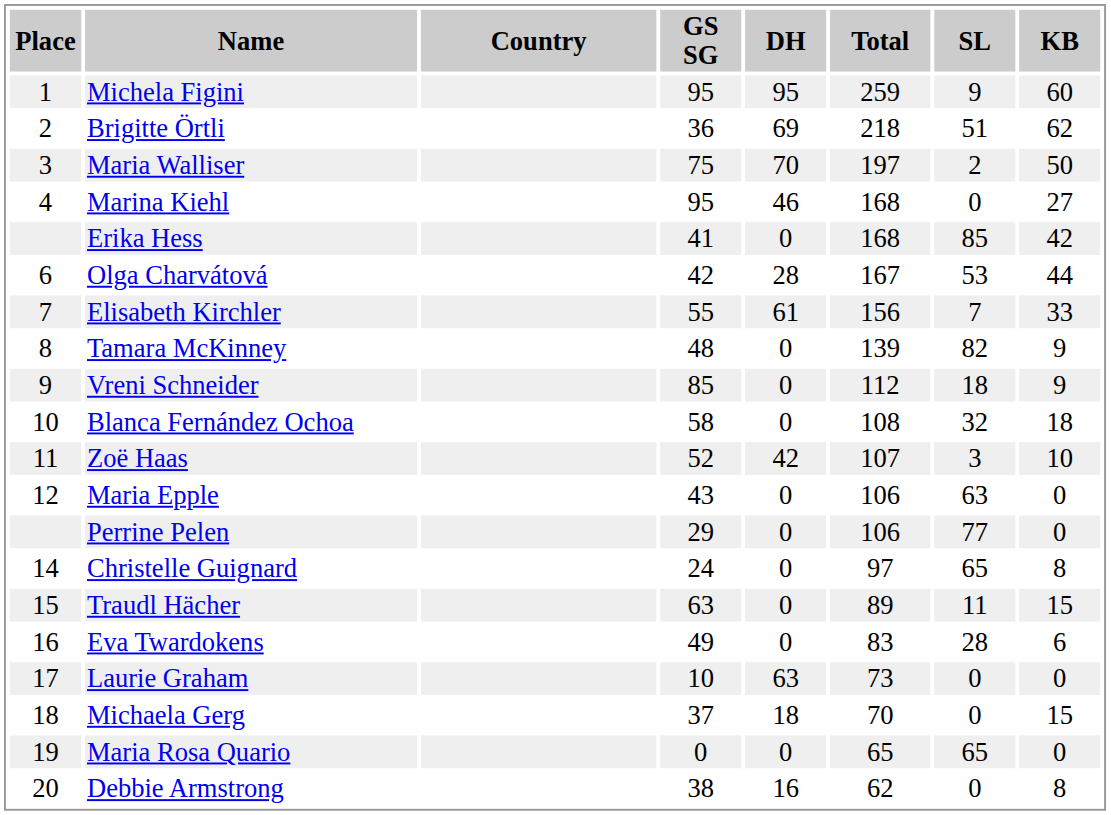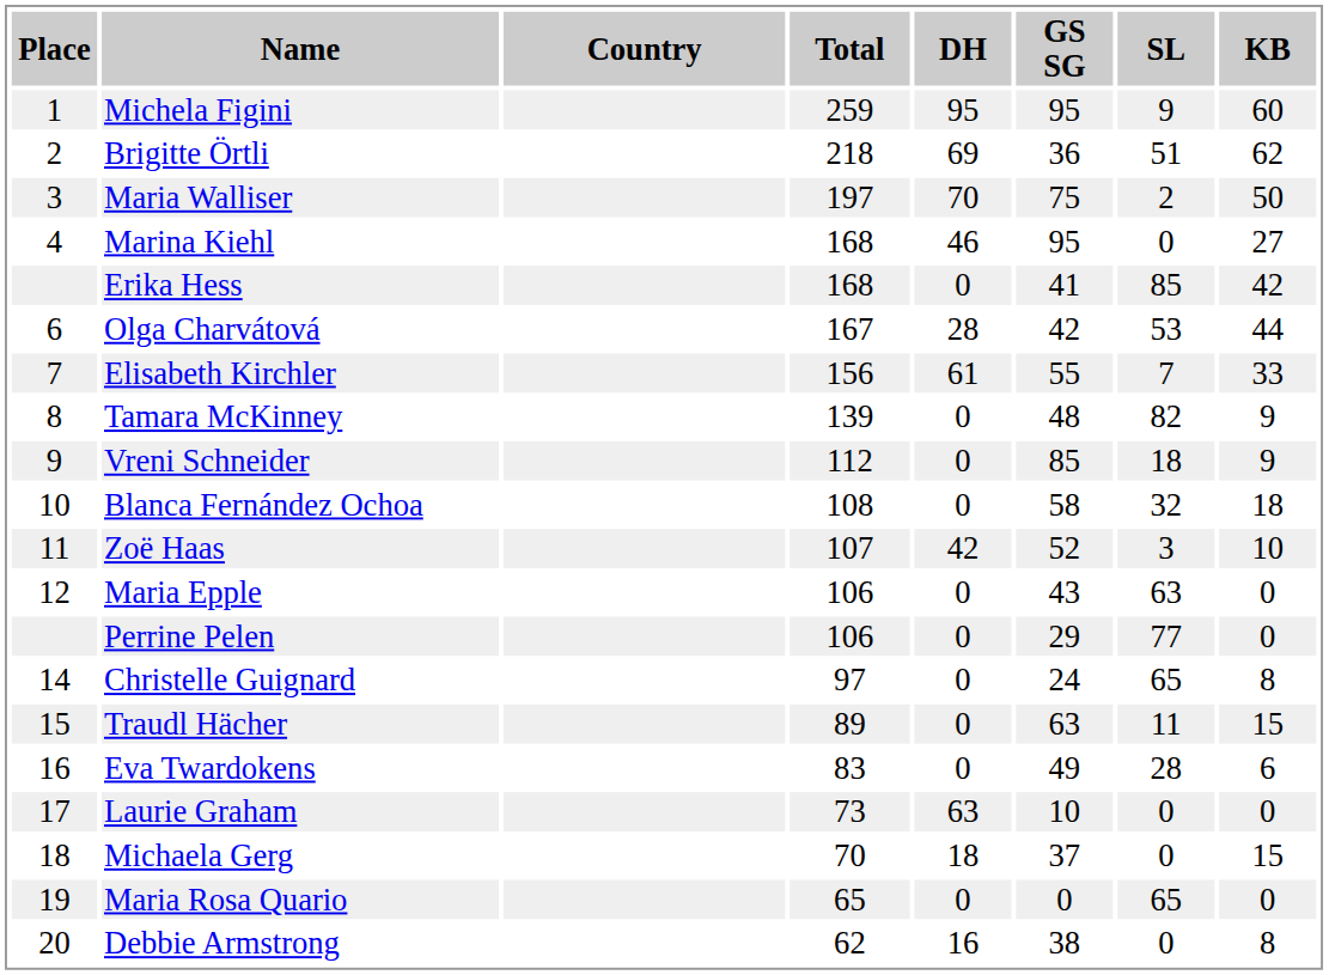columns swapped: Total <-> GS SG
